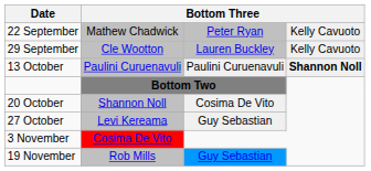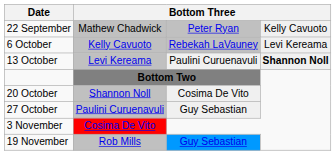- row: 29 September | Cle Wootton | Lauren Buckley | Kelly Cavuoto
+ row: 6 October | Kelly Cavuoto | Rebekah LaVauney | Levi Kereama
13 October | column 2: Paulini Curuenavuli -> Levi Kereama
27 October | column 2: Levi Kereama -> Paulini Curuenavuli
